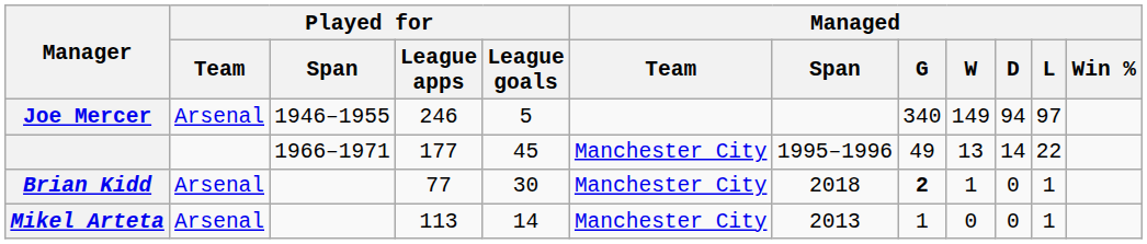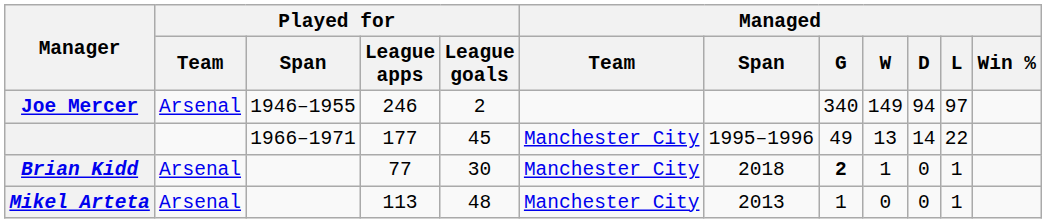Joe Mercer | Played for / League goals: 5 -> 2
Mikel Arteta | Played for / League goals: 14 -> 48
